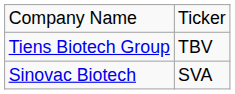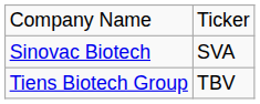rows swapped: Sinovac Biotech <-> Tiens Biotech Group
